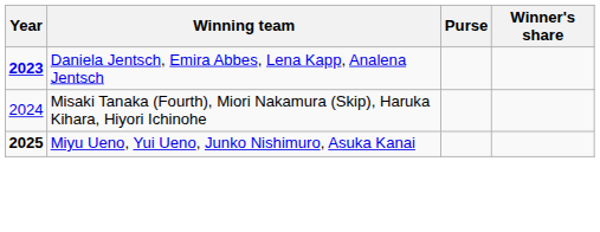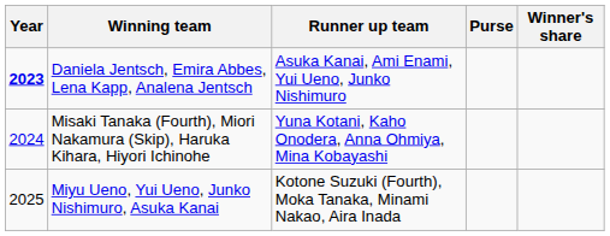+ column: Runner up team | Asuka Kanai, Ami Enami, Yui Ueno, Junko Nishimuro | Yuna Kotani, Kaho Onodera, Anna Ohmiya, Mina Kobayashi | Kotone Suzuki (Fourth), Moka Tanaka, Minami Nakao, Aira Inada
Miyu Ueno, Yui Ueno, Junko Nishimuro, Asuka Kanai | Year: bold -> normal
